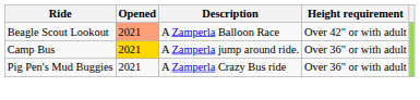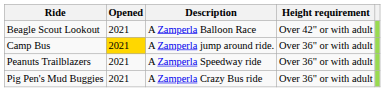Beagle Scout Lookout | Opened: lightsalmon background -> no background
+ row: Peanuts Trailblazers | 2021 | A Zamperla Speedway ride | Over 36" or with adult
